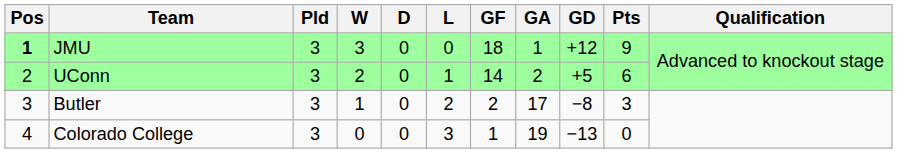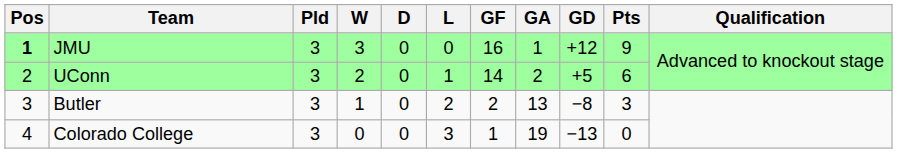JMU | GF: 18 -> 16
Butler | GA: 17 -> 13
